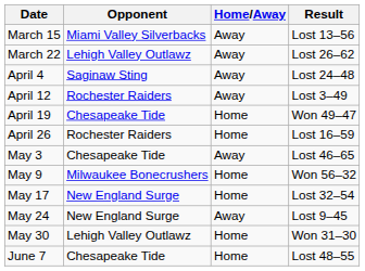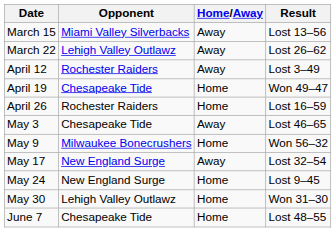- row: April 4 | Saginaw Sting | Away | Lost 24–48
May 17 | Home/Away: Home -> Away
May 24 | Home/Away: Away -> Home
